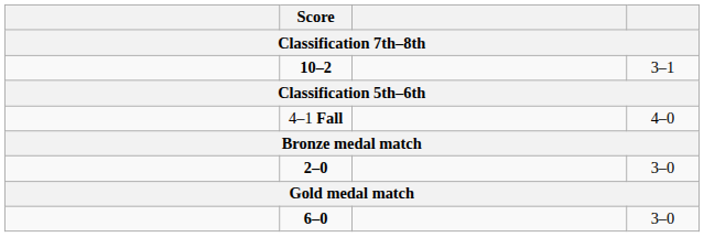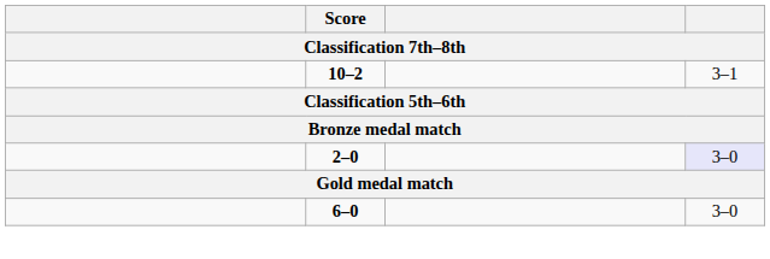- row: 4–1 Fall | 4–0
2–0 | column 4: no background -> lavender background
